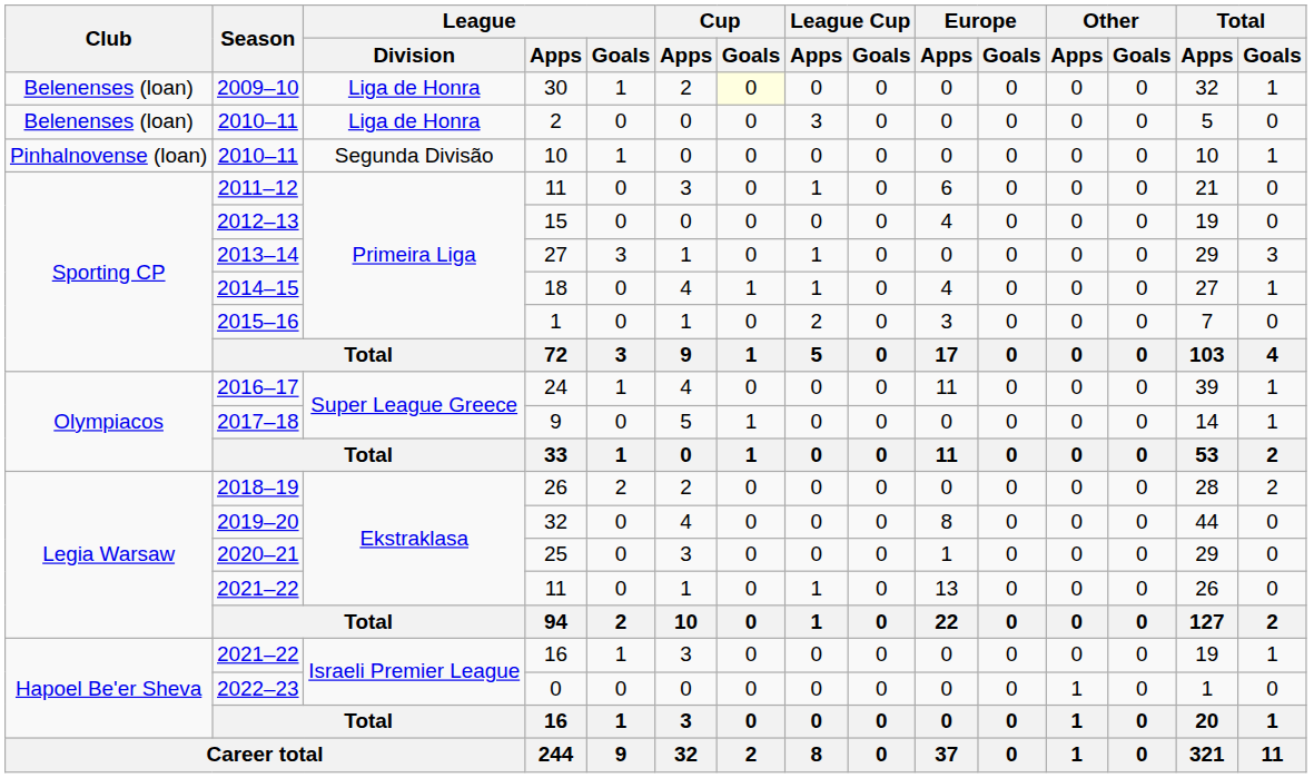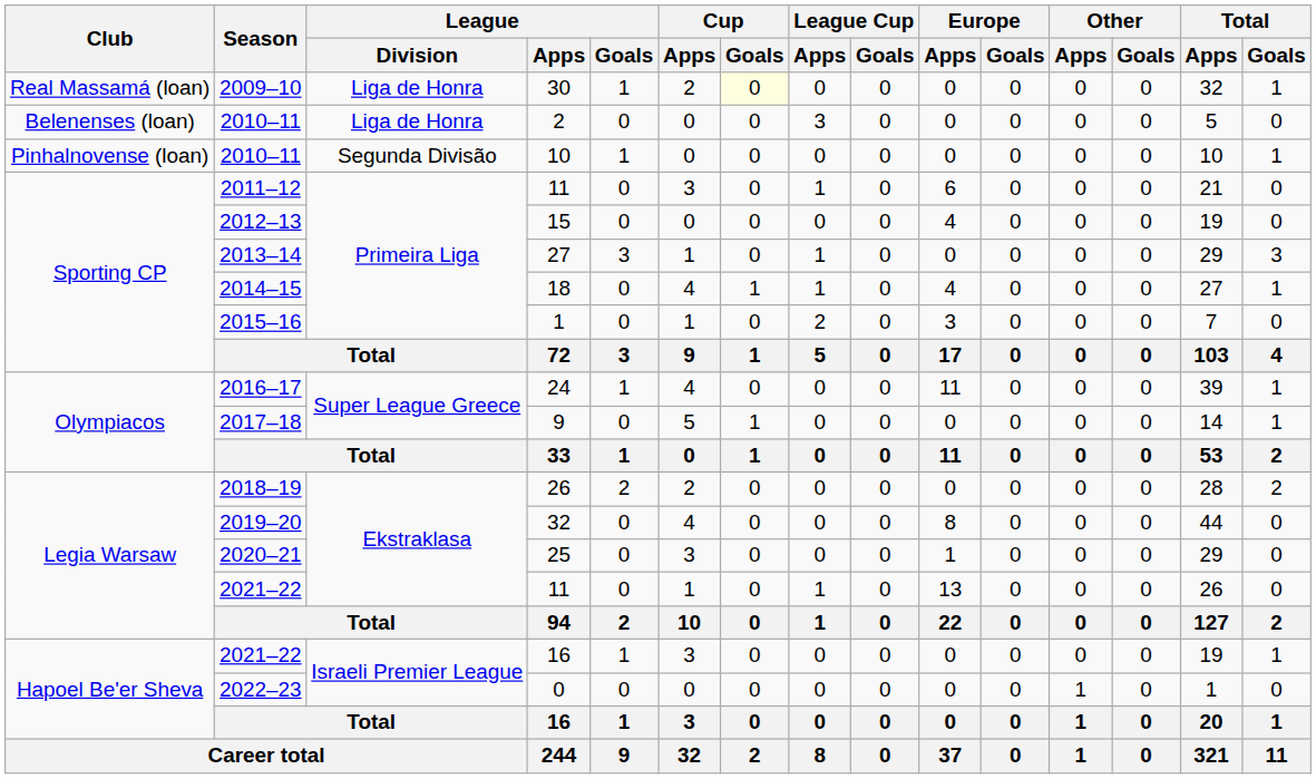30 | Club: Belenenses (loan) -> Real Massamá (loan)
